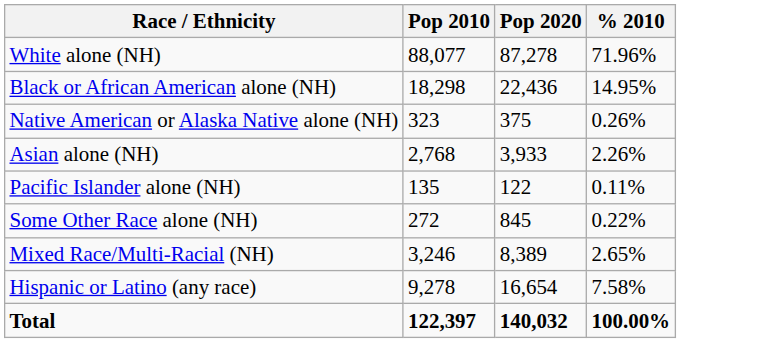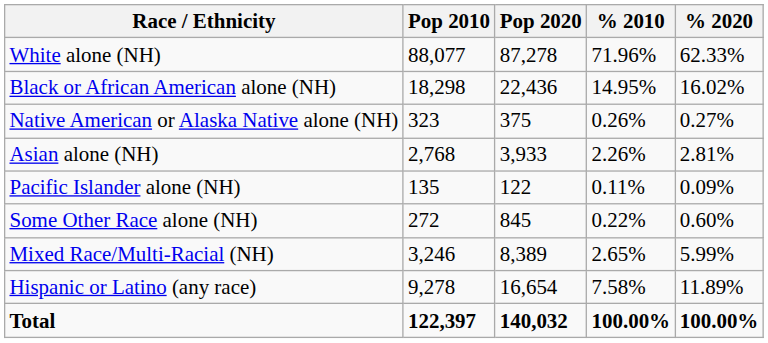+ column: % 2020 | 62.33% | 16.02% | 0.27% | 2.81% | 0.09% | 0.60% | 5.99% | 11.89% | 100.00%
